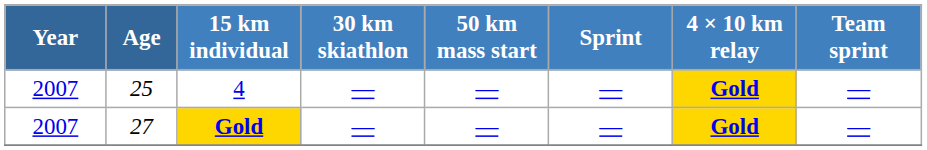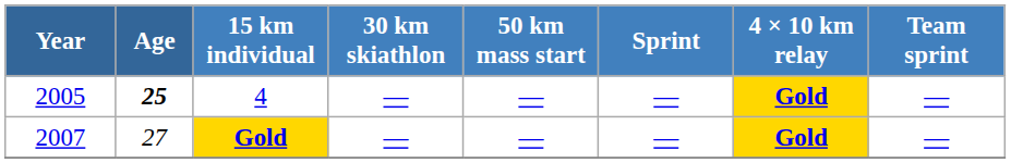4 | Year: 2007 -> 2005
4 | Age: normal -> bold
